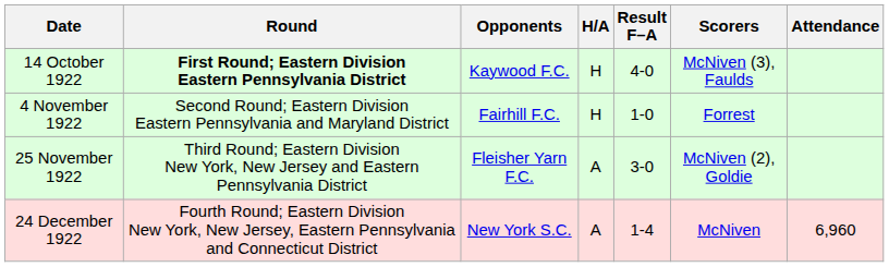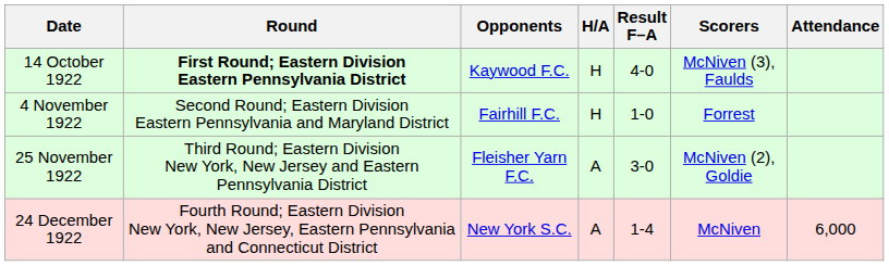24 December 1922 | Attendance: 6,960 -> 6,000
